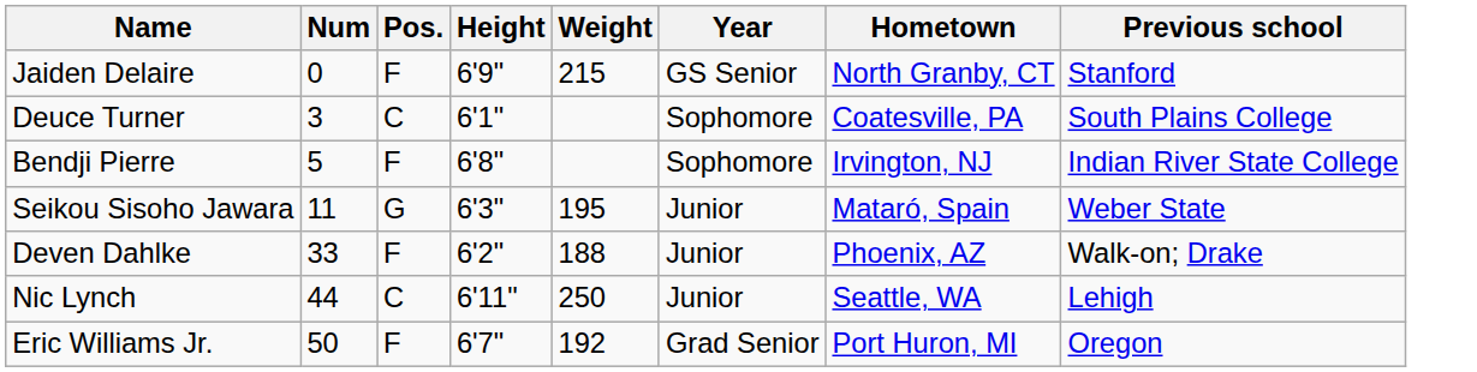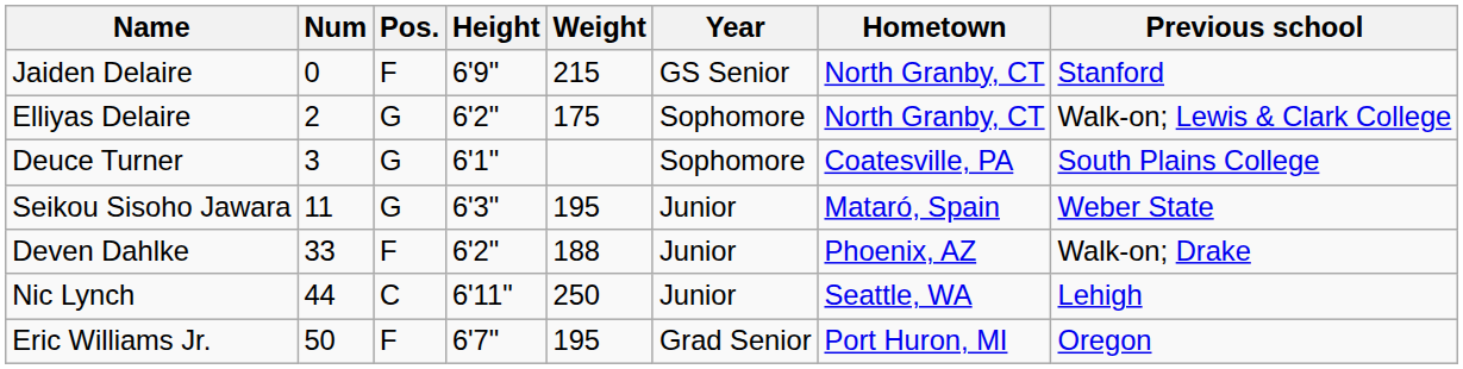+ row: Elliyas Delaire | 2 | G | 6'2" | 175 | Sophomore | North Granby, CT | Walk-on; Lewis & Clark College
Deuce Turner | Pos.: C -> G
- row: Bendji Pierre | 5 | F | 6'8" | Sophomore | Irvington, NJ | Indian River State College
Eric Williams Jr. | Weight: 192 -> 195
